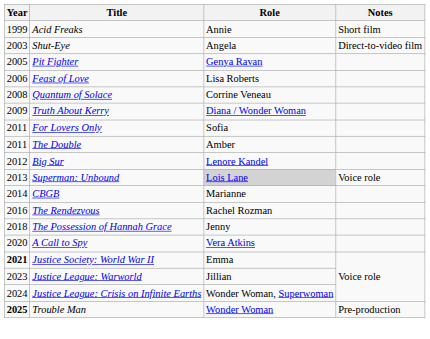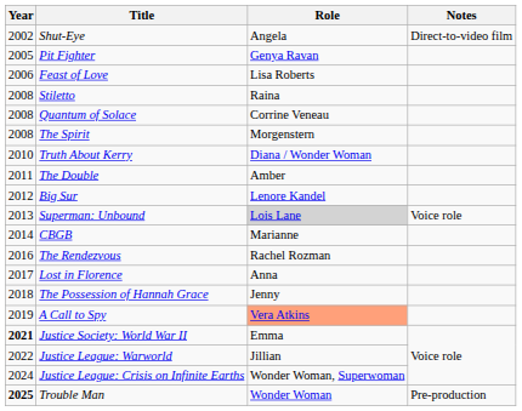- row: 1999 | Acid Freaks | Annie | Short film
Shut-Eye | Year: 2003 -> 2002
+ row: 2008 | Stiletto | Raina
+ row: 2008 | The Spirit | Morgenstern
Truth About Kerry | Year: 2009 -> 2010
- row: 2011 | For Lovers Only | Sofia
+ row: 2017 | Lost in Florence | Anna
A Call to Spy | Year: 2020 -> 2019
A Call to Spy | Role: no background -> lightsalmon background
Justice League: Warworld | Year: 2023 -> 2022
